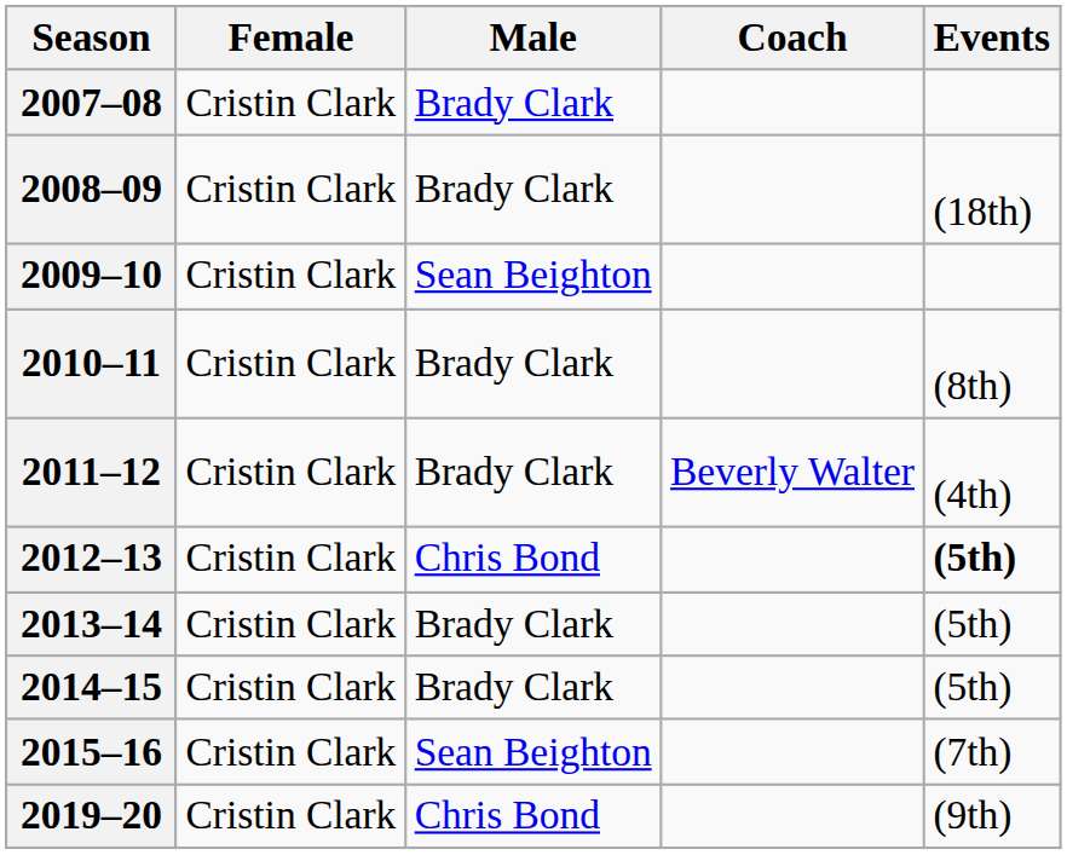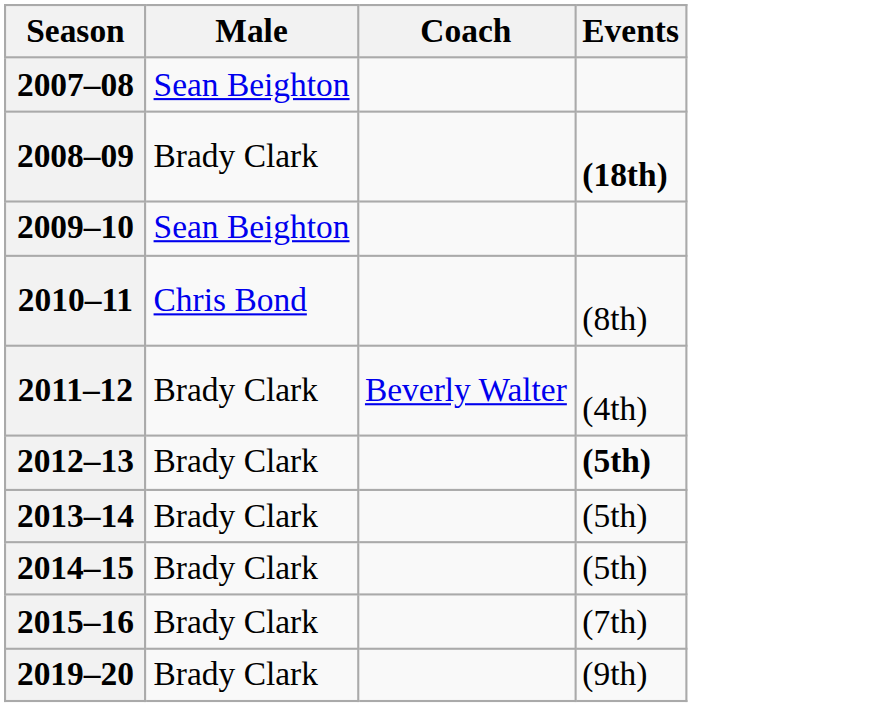- column: Female | Cristin Clark | Cristin Clark | Cristin Clark | Cristin Clark | Cristin Clark | Cristin Clark | Cristin Clark | Cristin Clark | Cristin Clark | Cristin Clark
2007–08 | Male: Brady Clark -> Sean Beighton
2008–09 | Events: normal -> bold
2010–11 | Male: Brady Clark -> Chris Bond
2012–13 | Male: Chris Bond -> Brady Clark
2015–16 | Male: Sean Beighton -> Brady Clark
2019–20 | Male: Chris Bond -> Brady Clark
